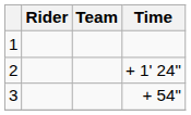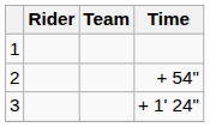2 | Time: + 1' 24" -> + 54"
3 | Time: + 54" -> + 1' 24"
